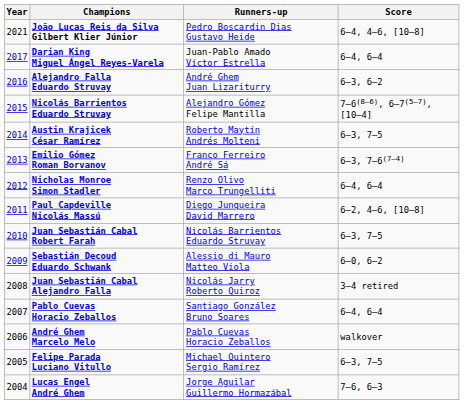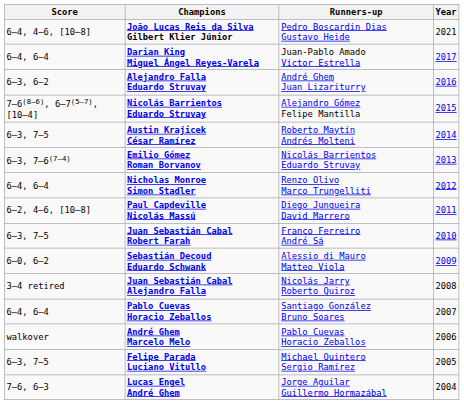columns swapped: Year <-> Score
Emilio Gómez Roman Borvanov | Runners-up: Franco Ferreiro André Sá -> Nicolás Barrientos Eduardo Struvay
Juan Sebastián Cabal Robert Farah | Runners-up: Nicolás Barrientos Eduardo Struvay -> Franco Ferreiro André Sá
